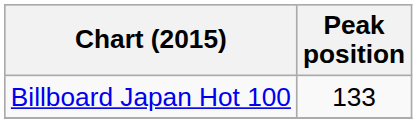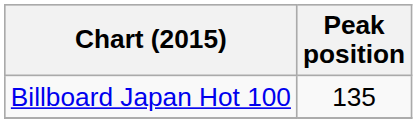Billboard Japan Hot 100 | Peak position: 133 -> 135
